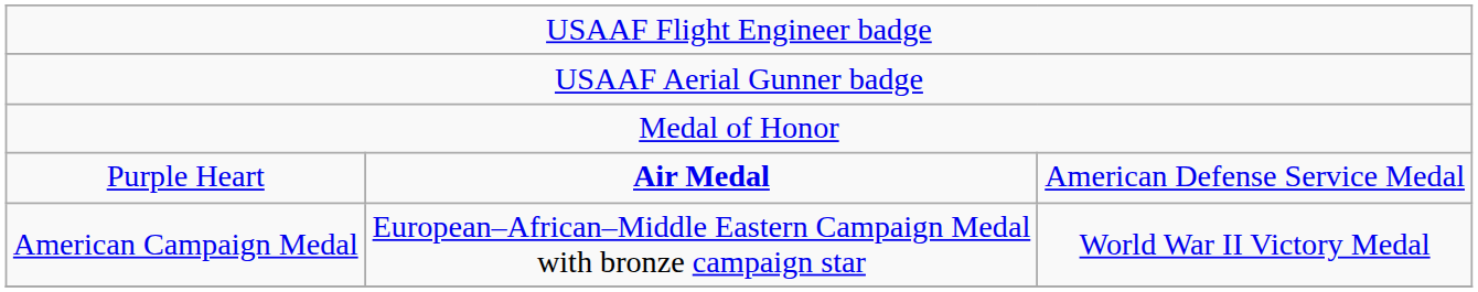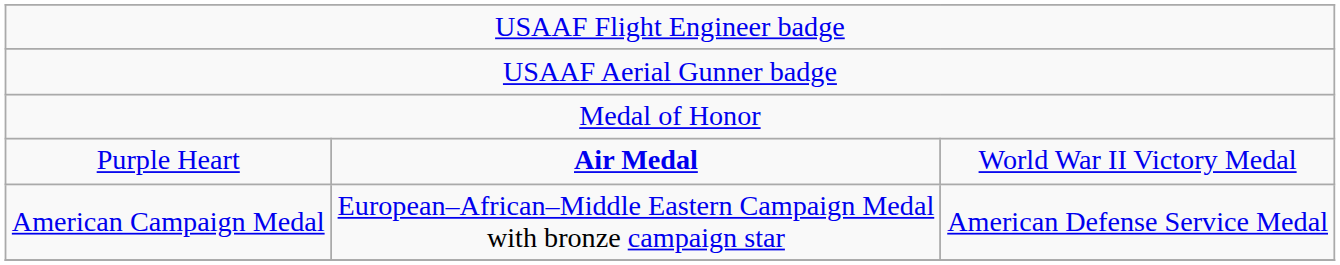Purple Heart | column 3: American Defense Service Medal -> World War II Victory Medal
American Campaign Medal | column 3: World War II Victory Medal -> American Defense Service Medal
